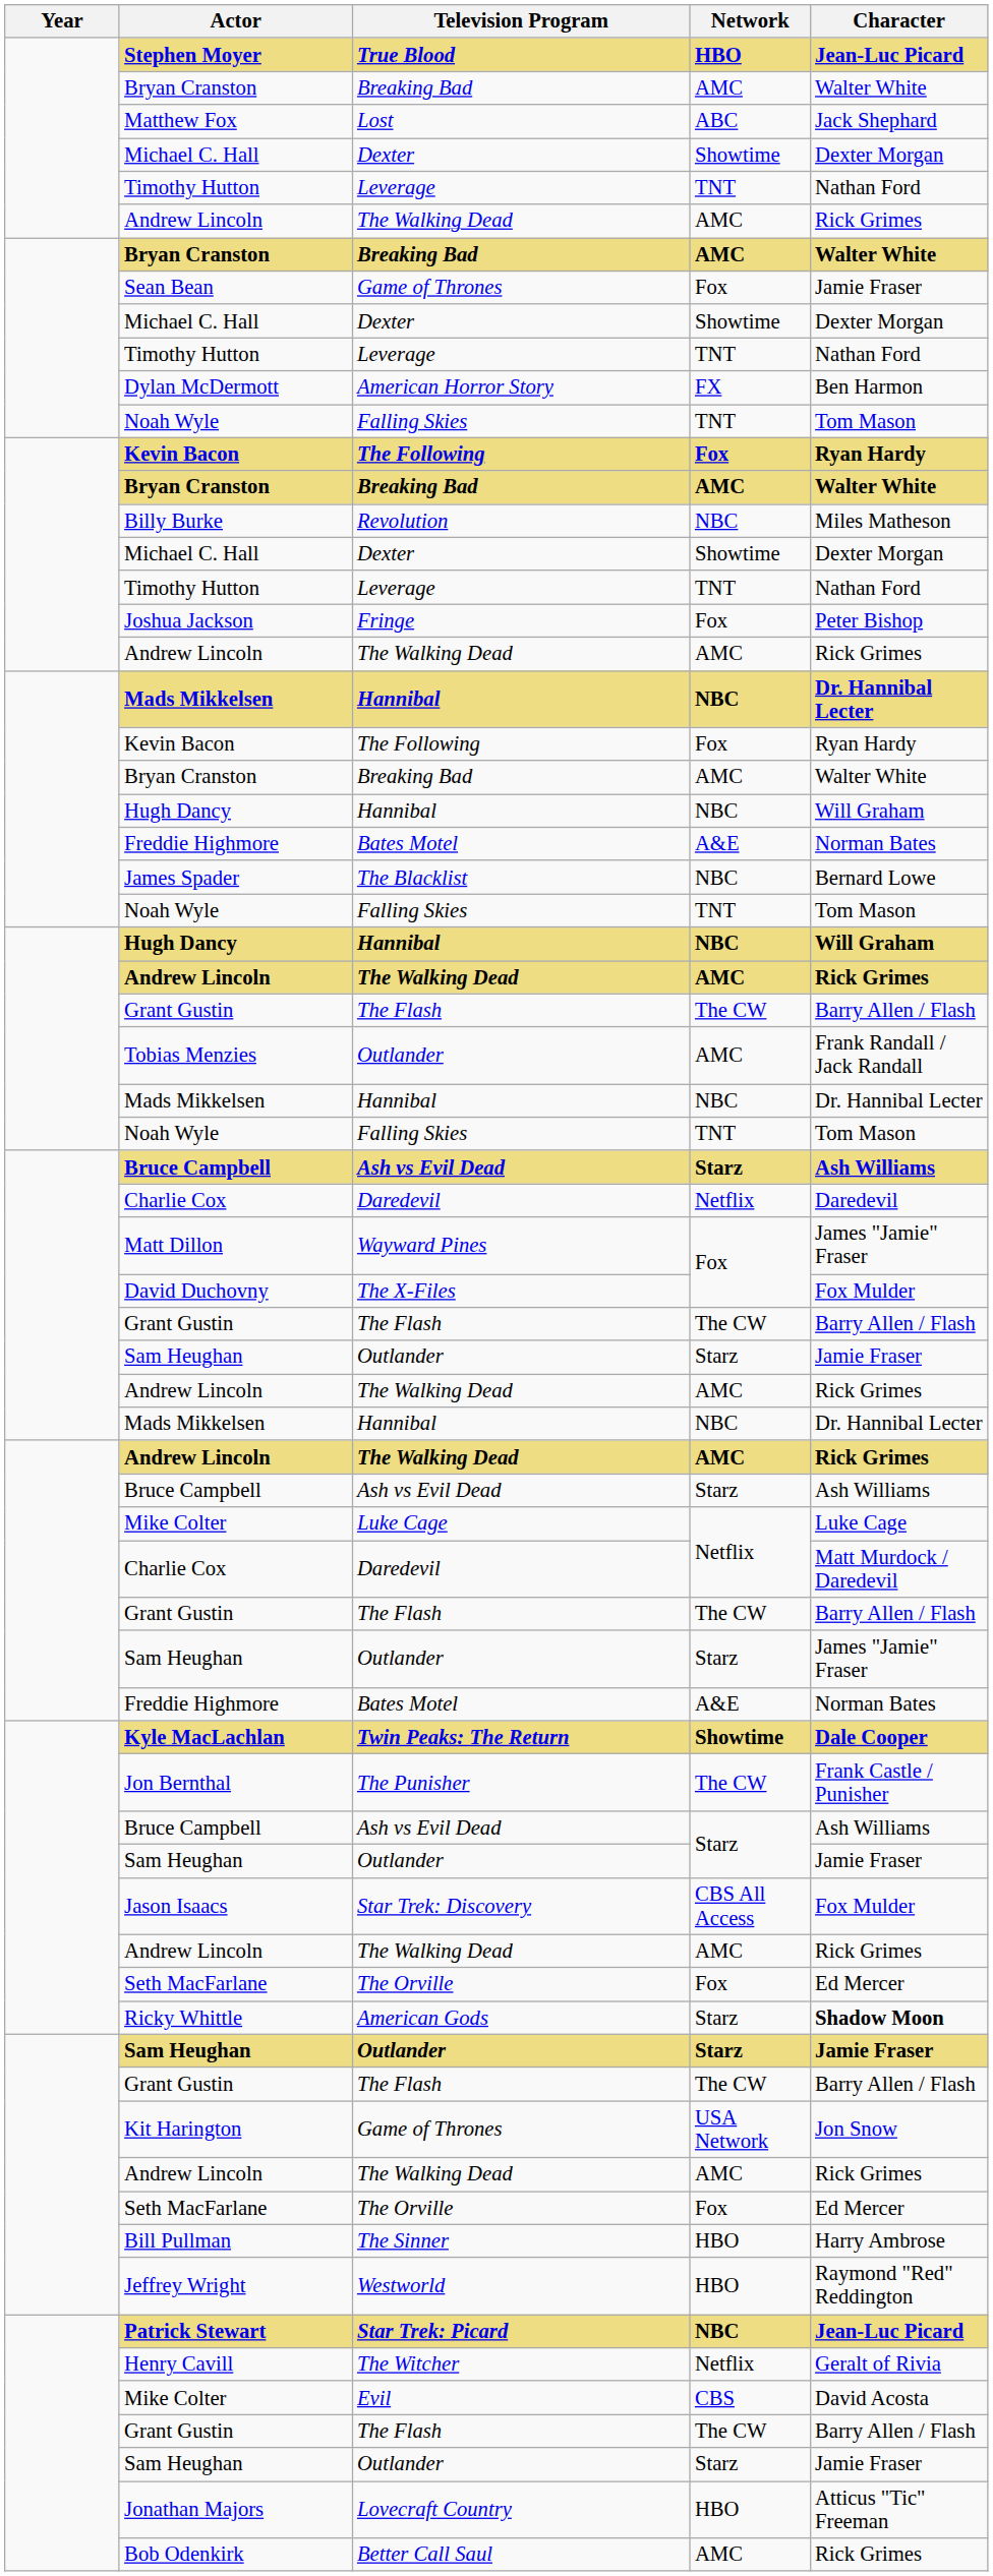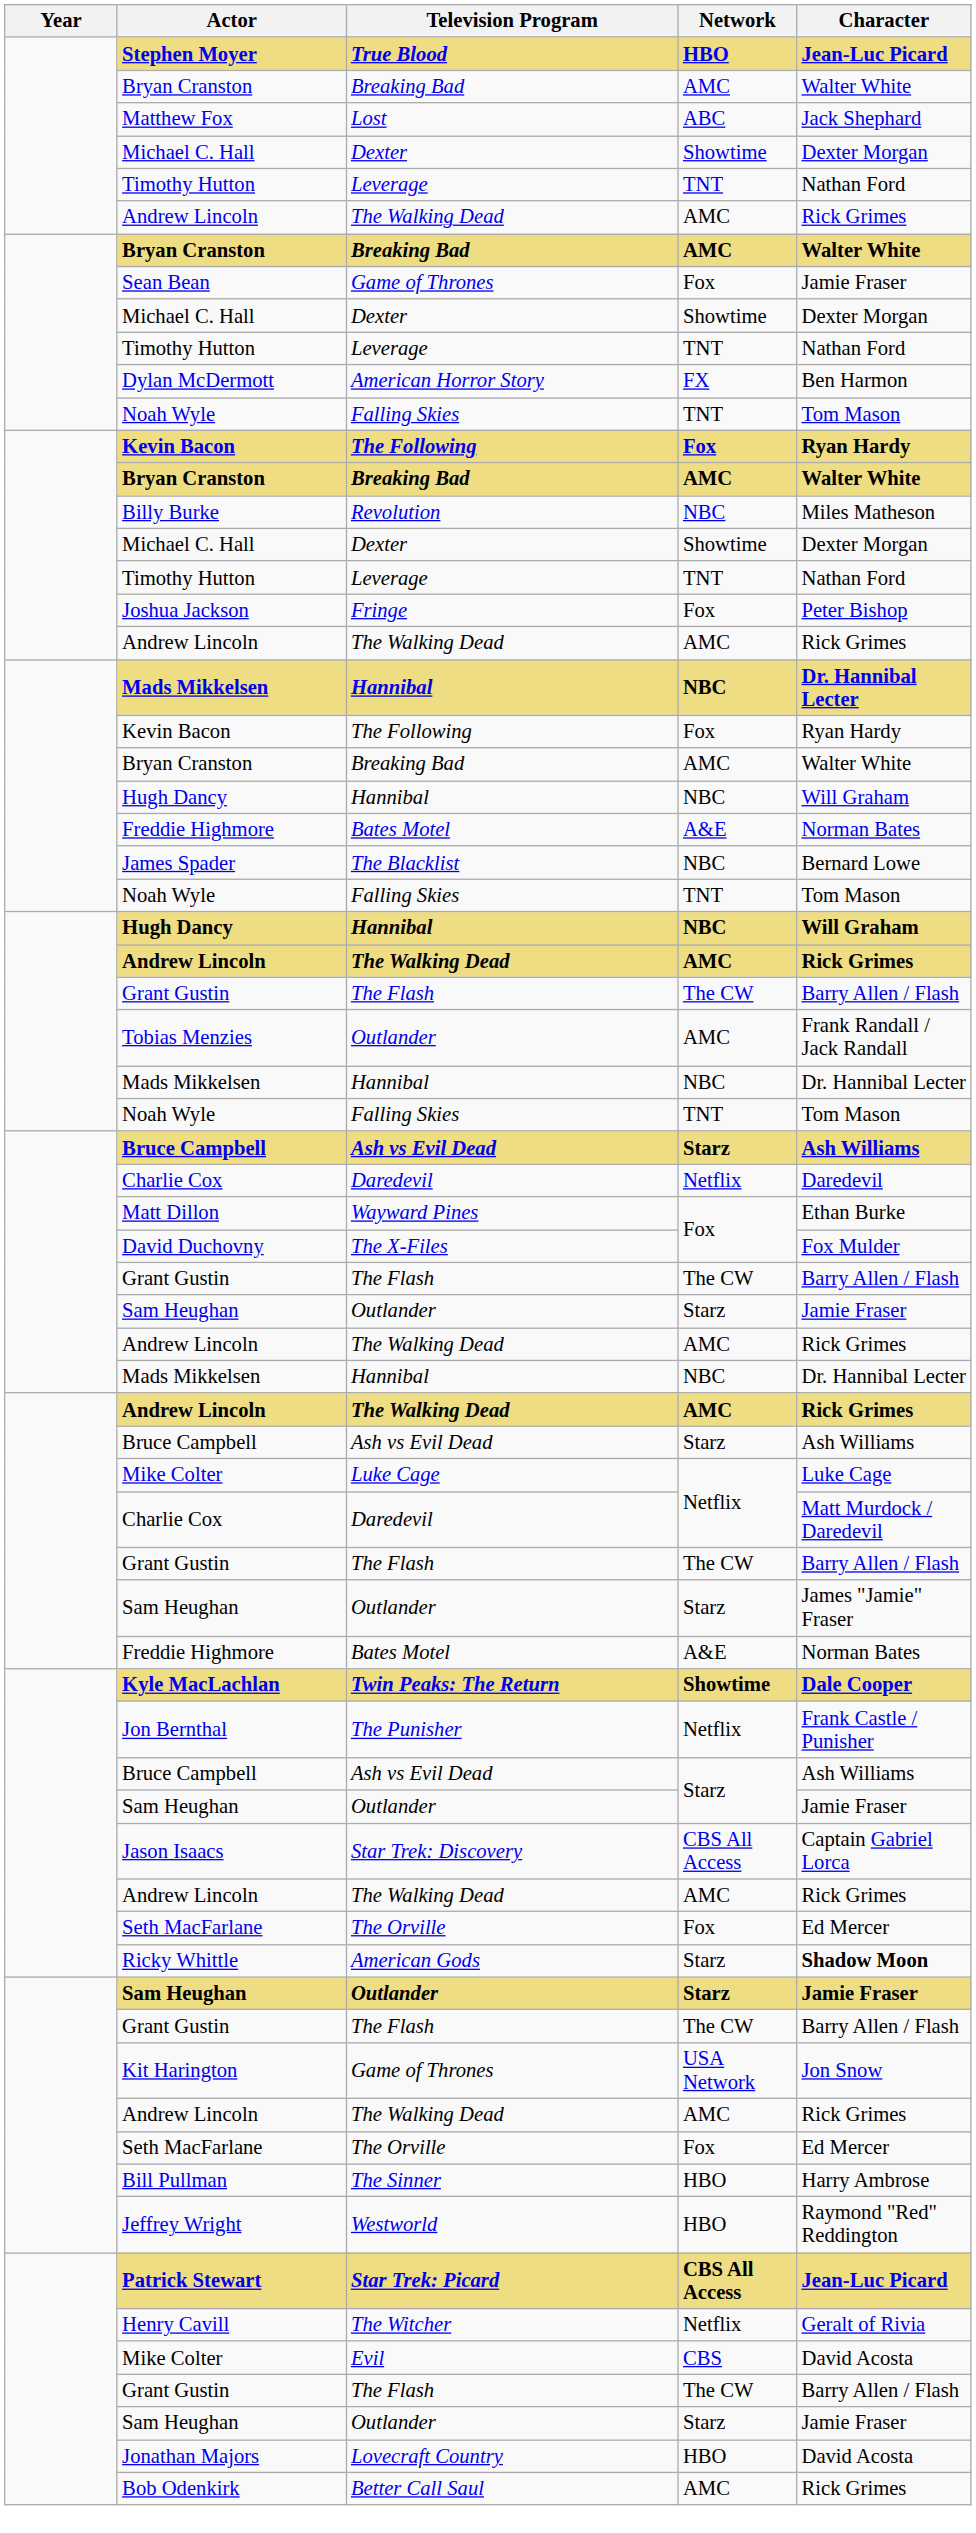Matt Dillon | Character: James "Jamie" Fraser -> Ethan Burke
Jon Bernthal | Network: The CW -> Netflix
Jason Isaacs | Character: Fox Mulder -> Captain Gabriel Lorca
Patrick Stewart | Network: NBC -> CBS All Access
Jonathan Majors | Character: Atticus "Tic" Freeman -> David Acosta
